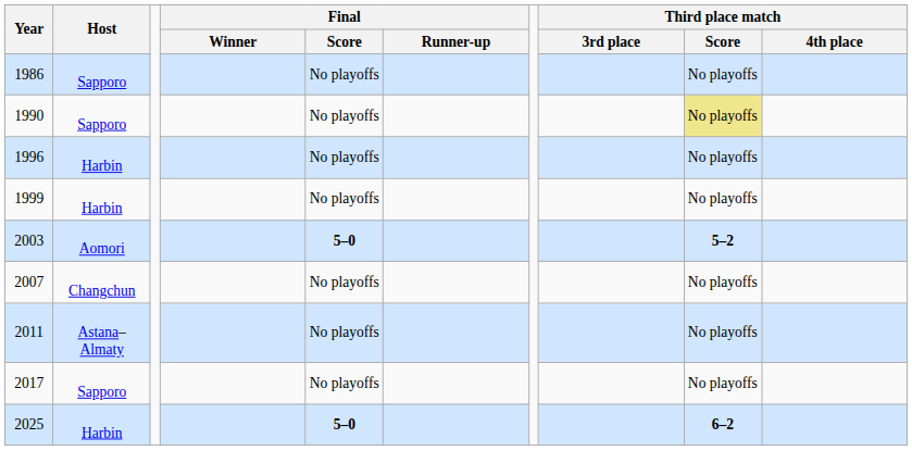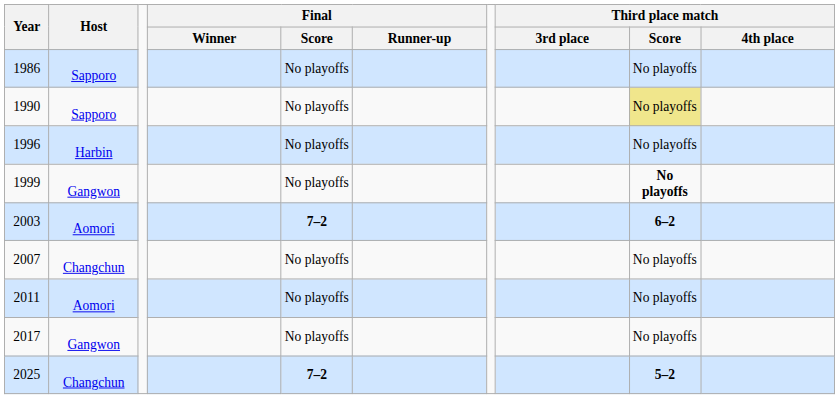1999 | Host: Harbin -> Gangwon
1999 | Third place match / Score: normal -> bold
2003 | Final / Score: 5–0 -> 7–2
2003 | Third place match / Score: 5–2 -> 6–2
2011 | Host: Astana–Almaty -> Aomori
2017 | Host: Sapporo -> Gangwon
2025 | Host: Harbin -> Changchun
2025 | Final / Score: 5–0 -> 7–2
2025 | Third place match / Score: 6–2 -> 5–2
